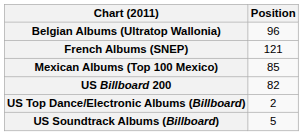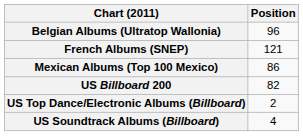Mexican Albums (Top 100 Mexico) | Position: 85 -> 86
US Soundtrack Albums (Billboard) | Position: 5 -> 4
